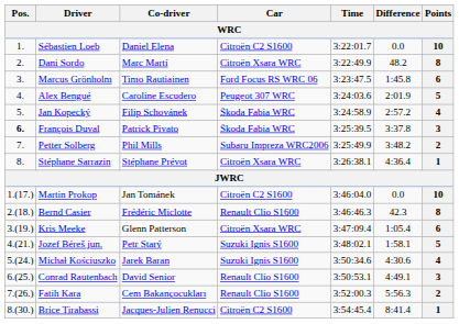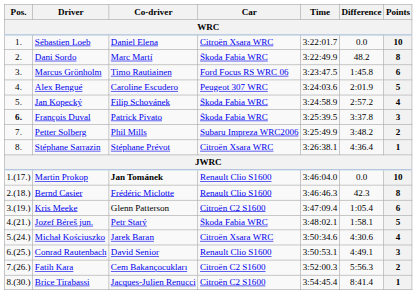Sébastien Loeb | Car: Citroën C2 S1600 -> Citroën Xsara WRC
Dani Sordo | Car: Citroën Xsara WRC -> Škoda Fabia WRC
Martin Prokop | Co-driver: normal -> bold
Martin Prokop | Car: Citroën C2 S1600 -> Renault Clio S1600
Kris Meeke | Car: Citroën Xsara WRC -> Citroën C2 S1600
Jozef Béreš jun. | Car: Suzuki Ignis S1600 -> Škoda Fabia WRC
Michał Kościuszko | Car: Suzuki Ignis S1600 -> Citroën Xsara WRC
Fatih Kara | Car: Renault Clio S1600 -> Citroën C2 S1600
